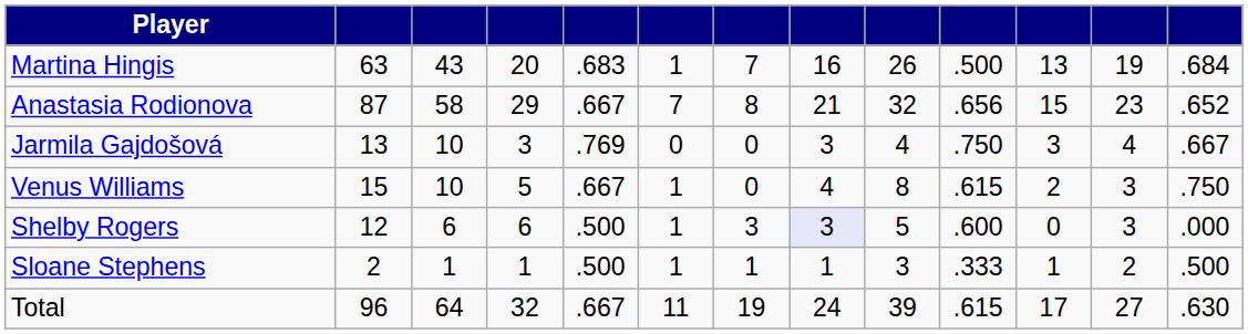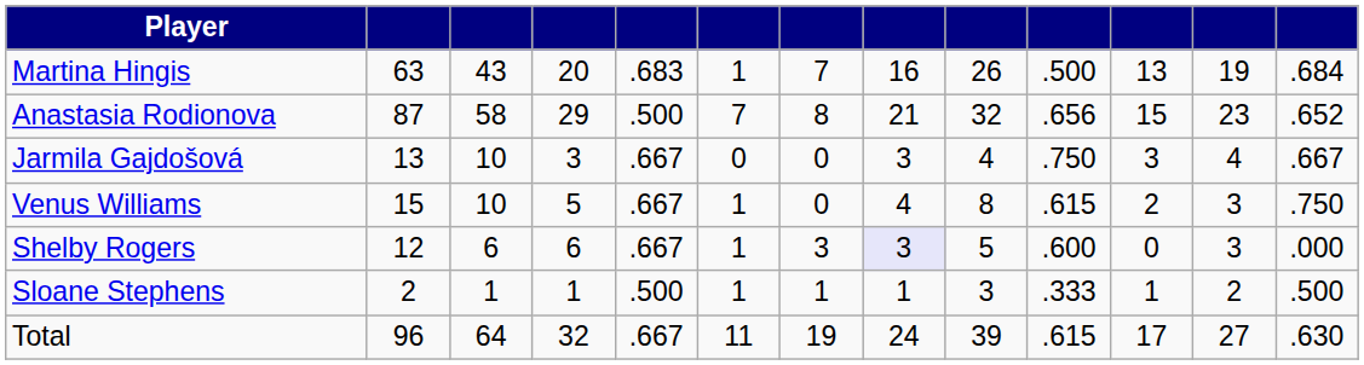Anastasia Rodionova | column 5: .667 -> .500
Jarmila Gajdošová | column 5: .769 -> .667
Shelby Rogers | column 5: .500 -> .667
